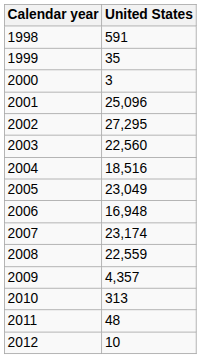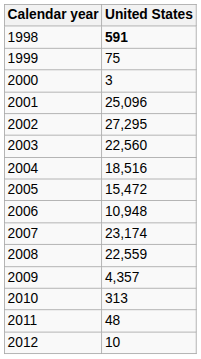1998 | United States: normal -> bold
1999 | United States: 35 -> 75
2005 | United States: 23,049 -> 15,472
2006 | United States: 16,948 -> 10,948
